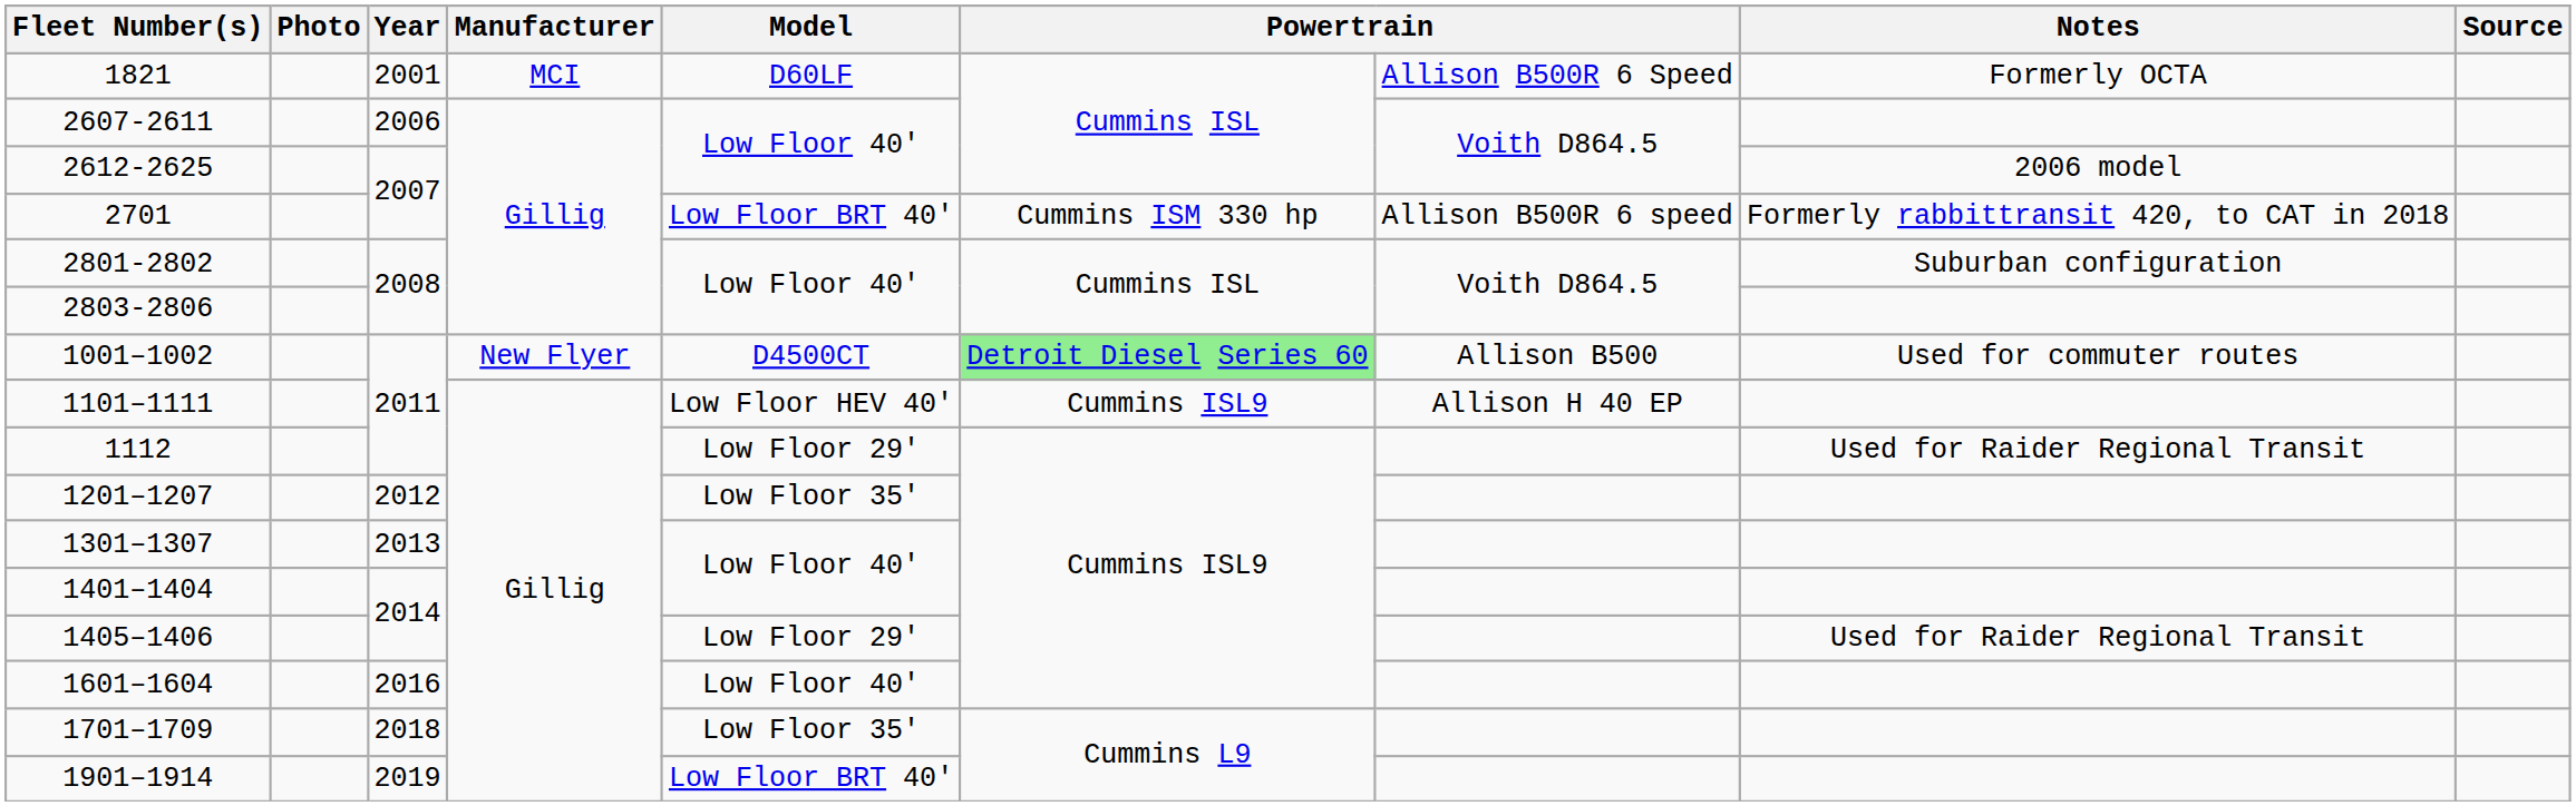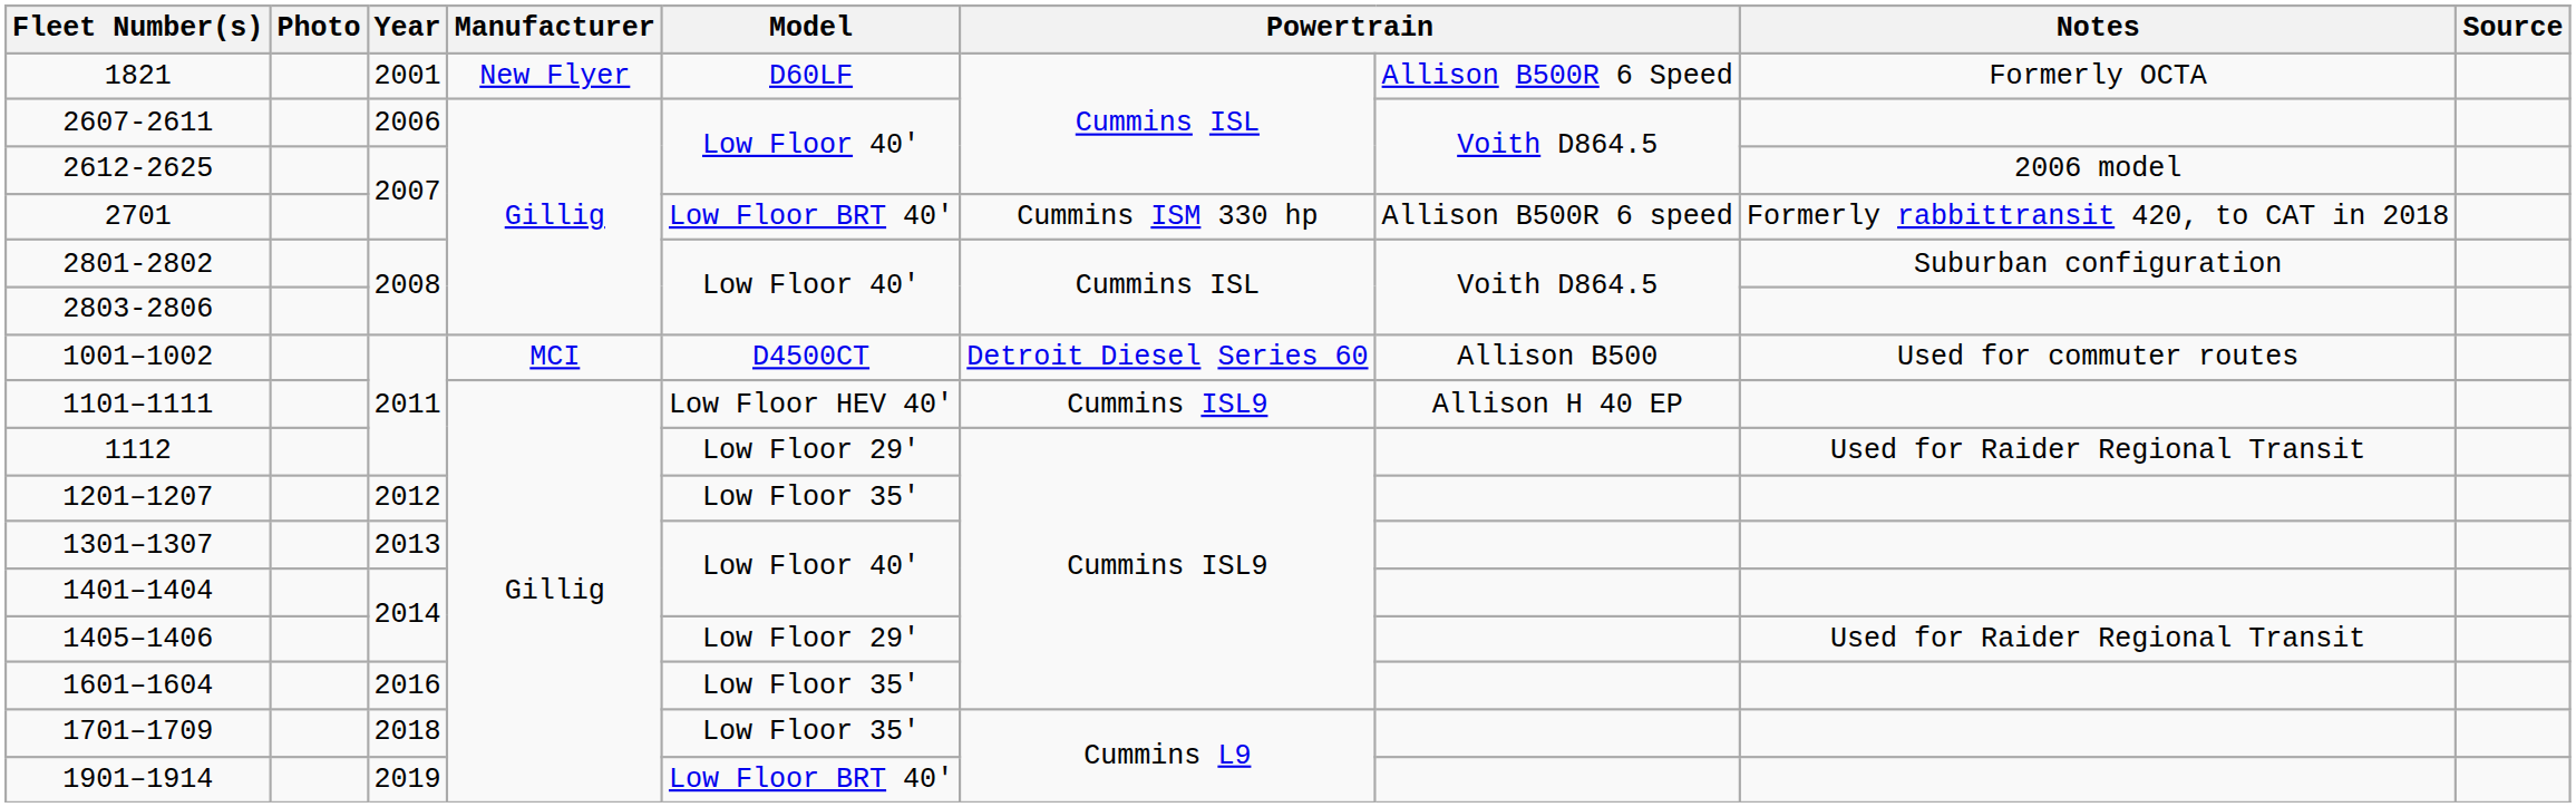1821 | Manufacturer: MCI -> New Flyer
1001–1002 | Manufacturer: New Flyer -> MCI
1001–1002 | column 6: lightgreen background -> no background
1601–1604 | Model: Low Floor 40' -> Low Floor 35'
